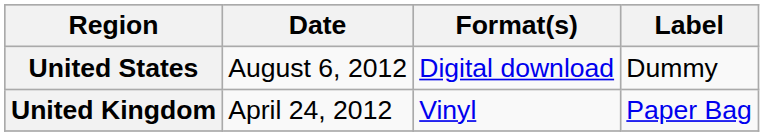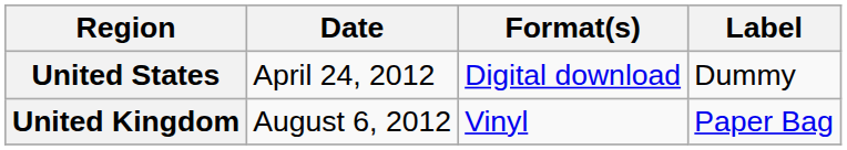United States | Date: August 6, 2012 -> April 24, 2012
United Kingdom | Date: April 24, 2012 -> August 6, 2012
